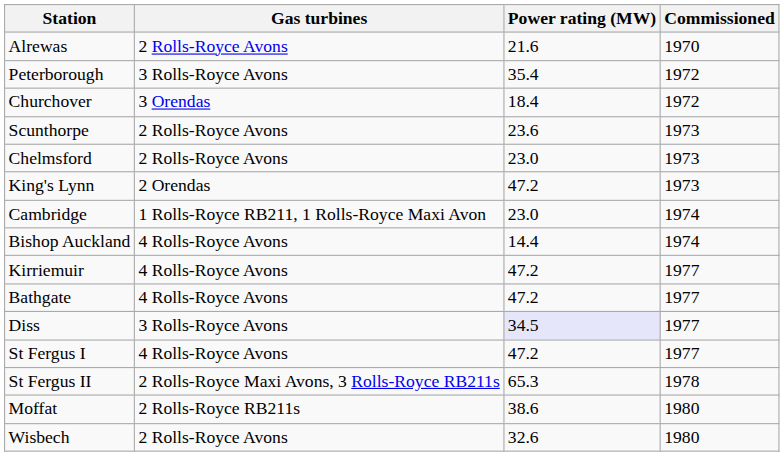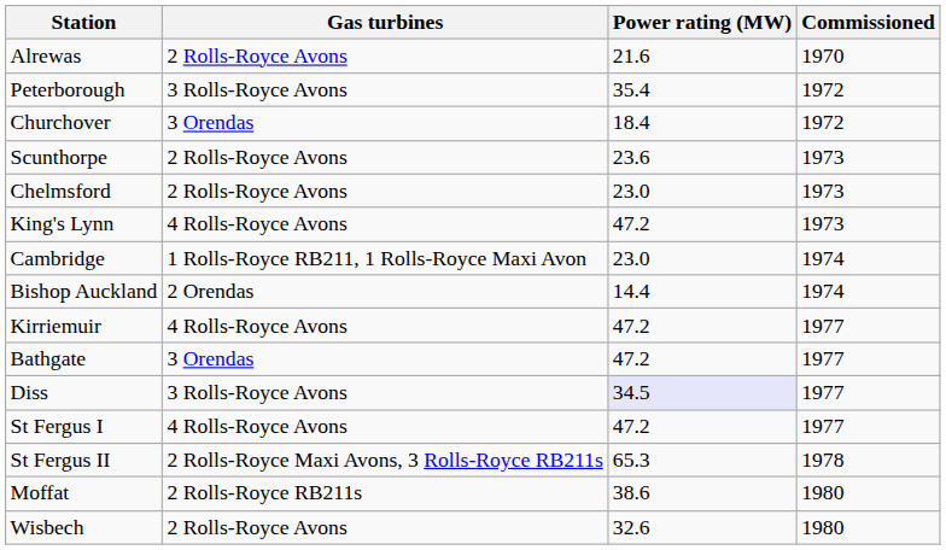King's Lynn | Gas turbines: 2 Orendas -> 4 Rolls-Royce Avons
Bishop Auckland | Gas turbines: 4 Rolls-Royce Avons -> 2 Orendas
Bathgate | Gas turbines: 4 Rolls-Royce Avons -> 3 Orendas
